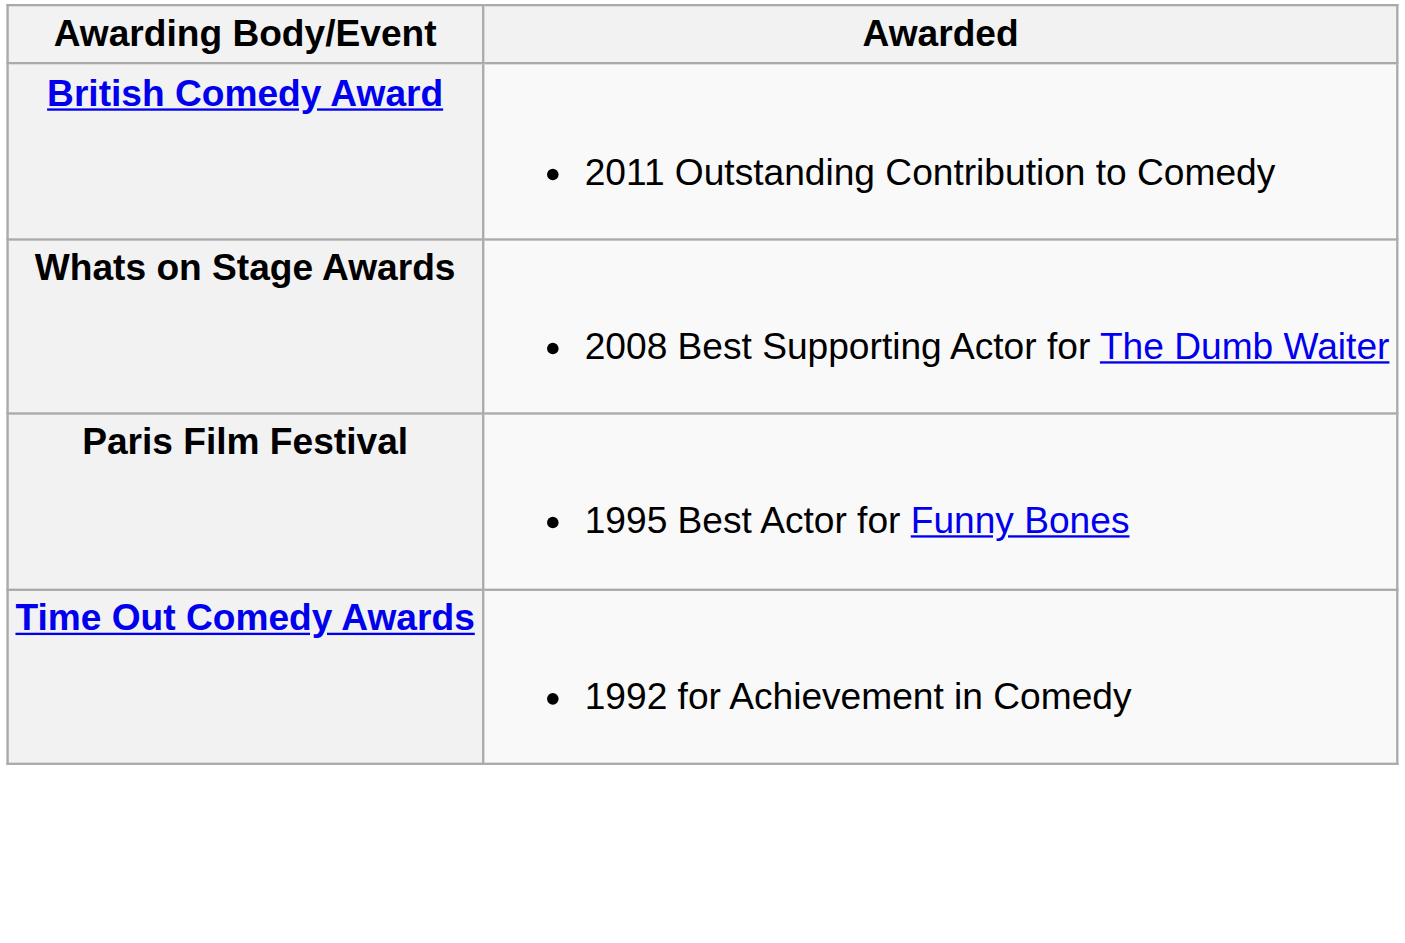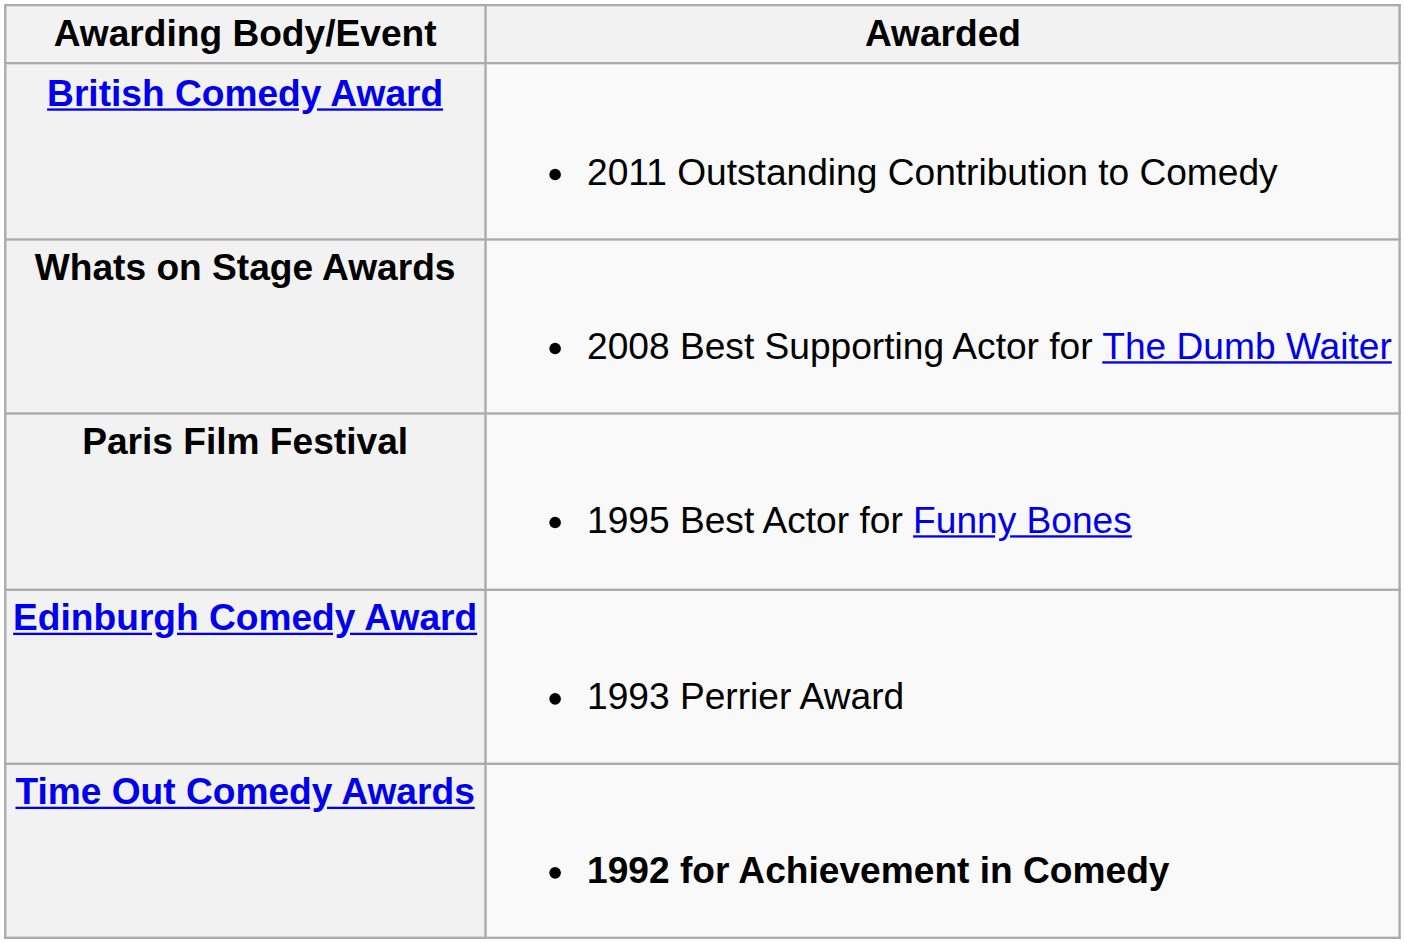+ row: Edinburgh Comedy Award | 1993 Perrier Award
Time Out Comedy Awards | Awarded: normal -> bold
